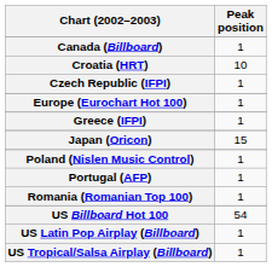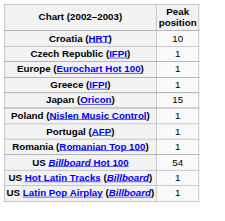- row: Canada (Billboard) | 1
+ row: US Hot Latin Tracks (Billboard) | 1
- row: US Tropical/Salsa Airplay (Billboard) | 1
